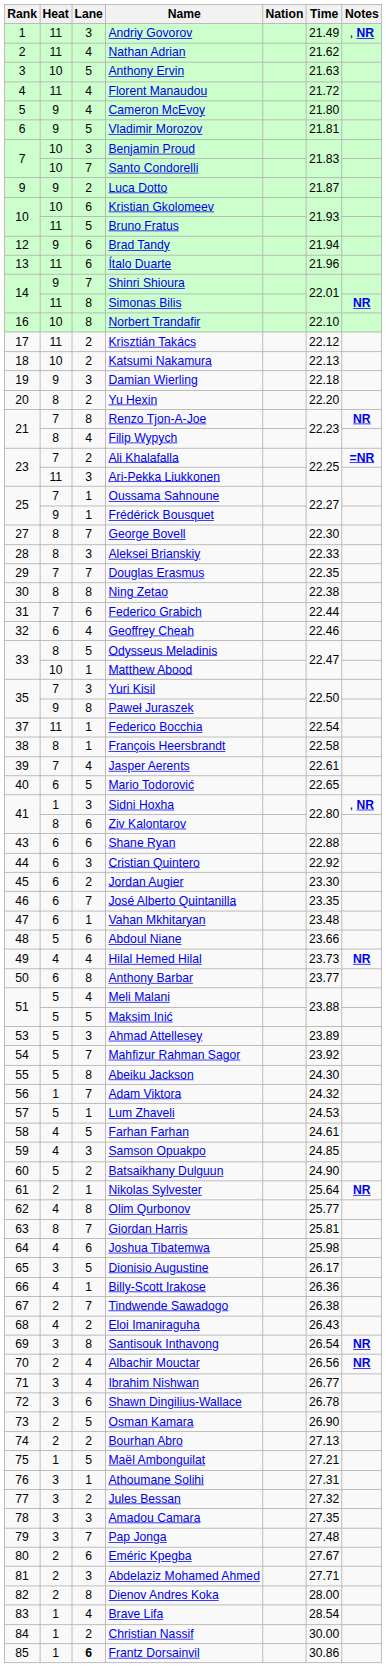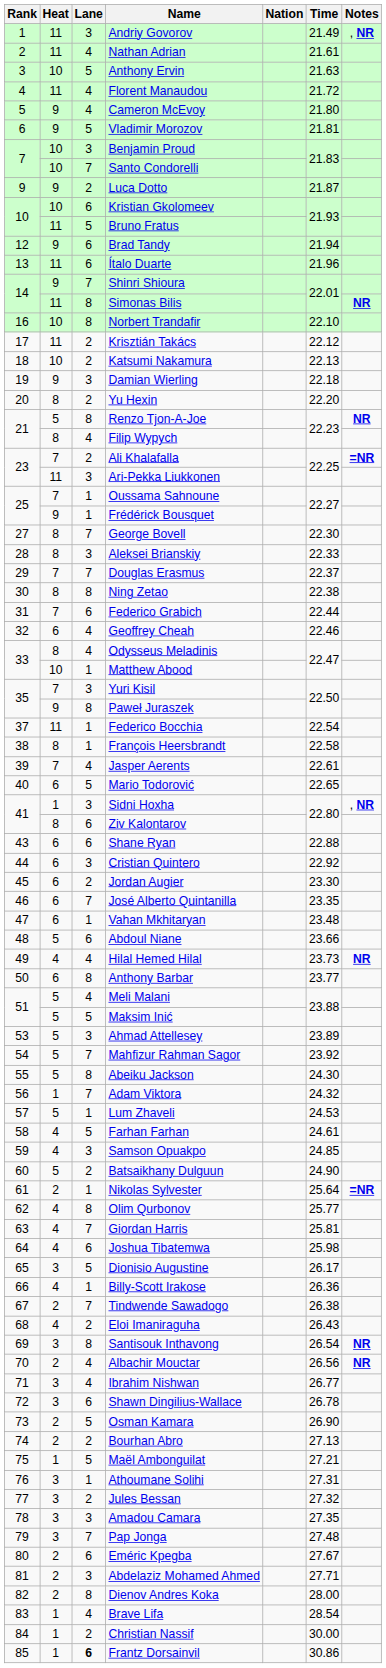Nathan Adrian | Time: 21.62 -> 21.61
Renzo Tjon-A-Joe | Heat: 7 -> 5
Douglas Erasmus | Time: 22.35 -> 22.37
Odysseus Meladinis | Lane: 5 -> 4
Nikolas Sylvester | Notes: NR -> =NR
Giordan Harris | Heat: 8 -> 4
